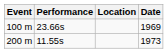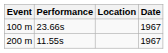100 m | Date: 1969 -> 1967
200 m | Date: 1973 -> 1967
